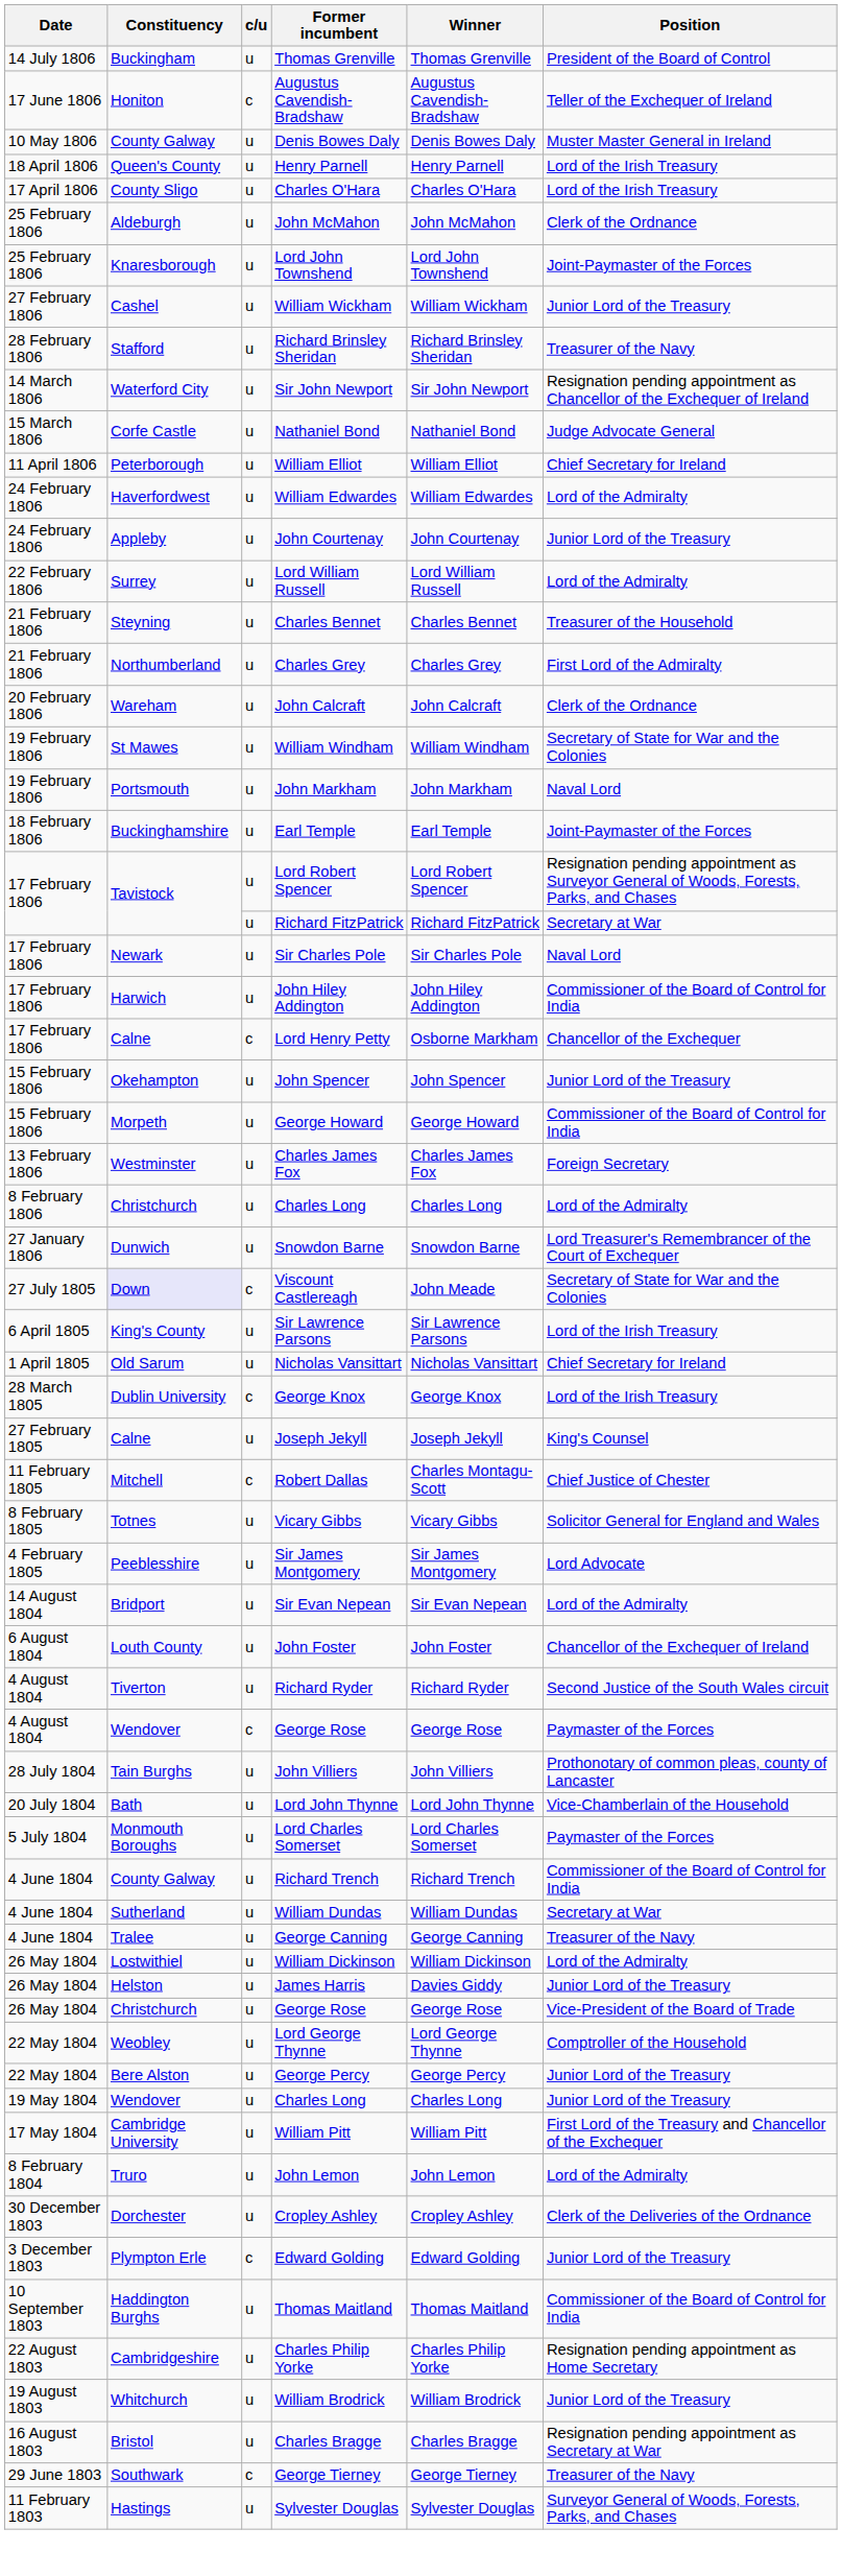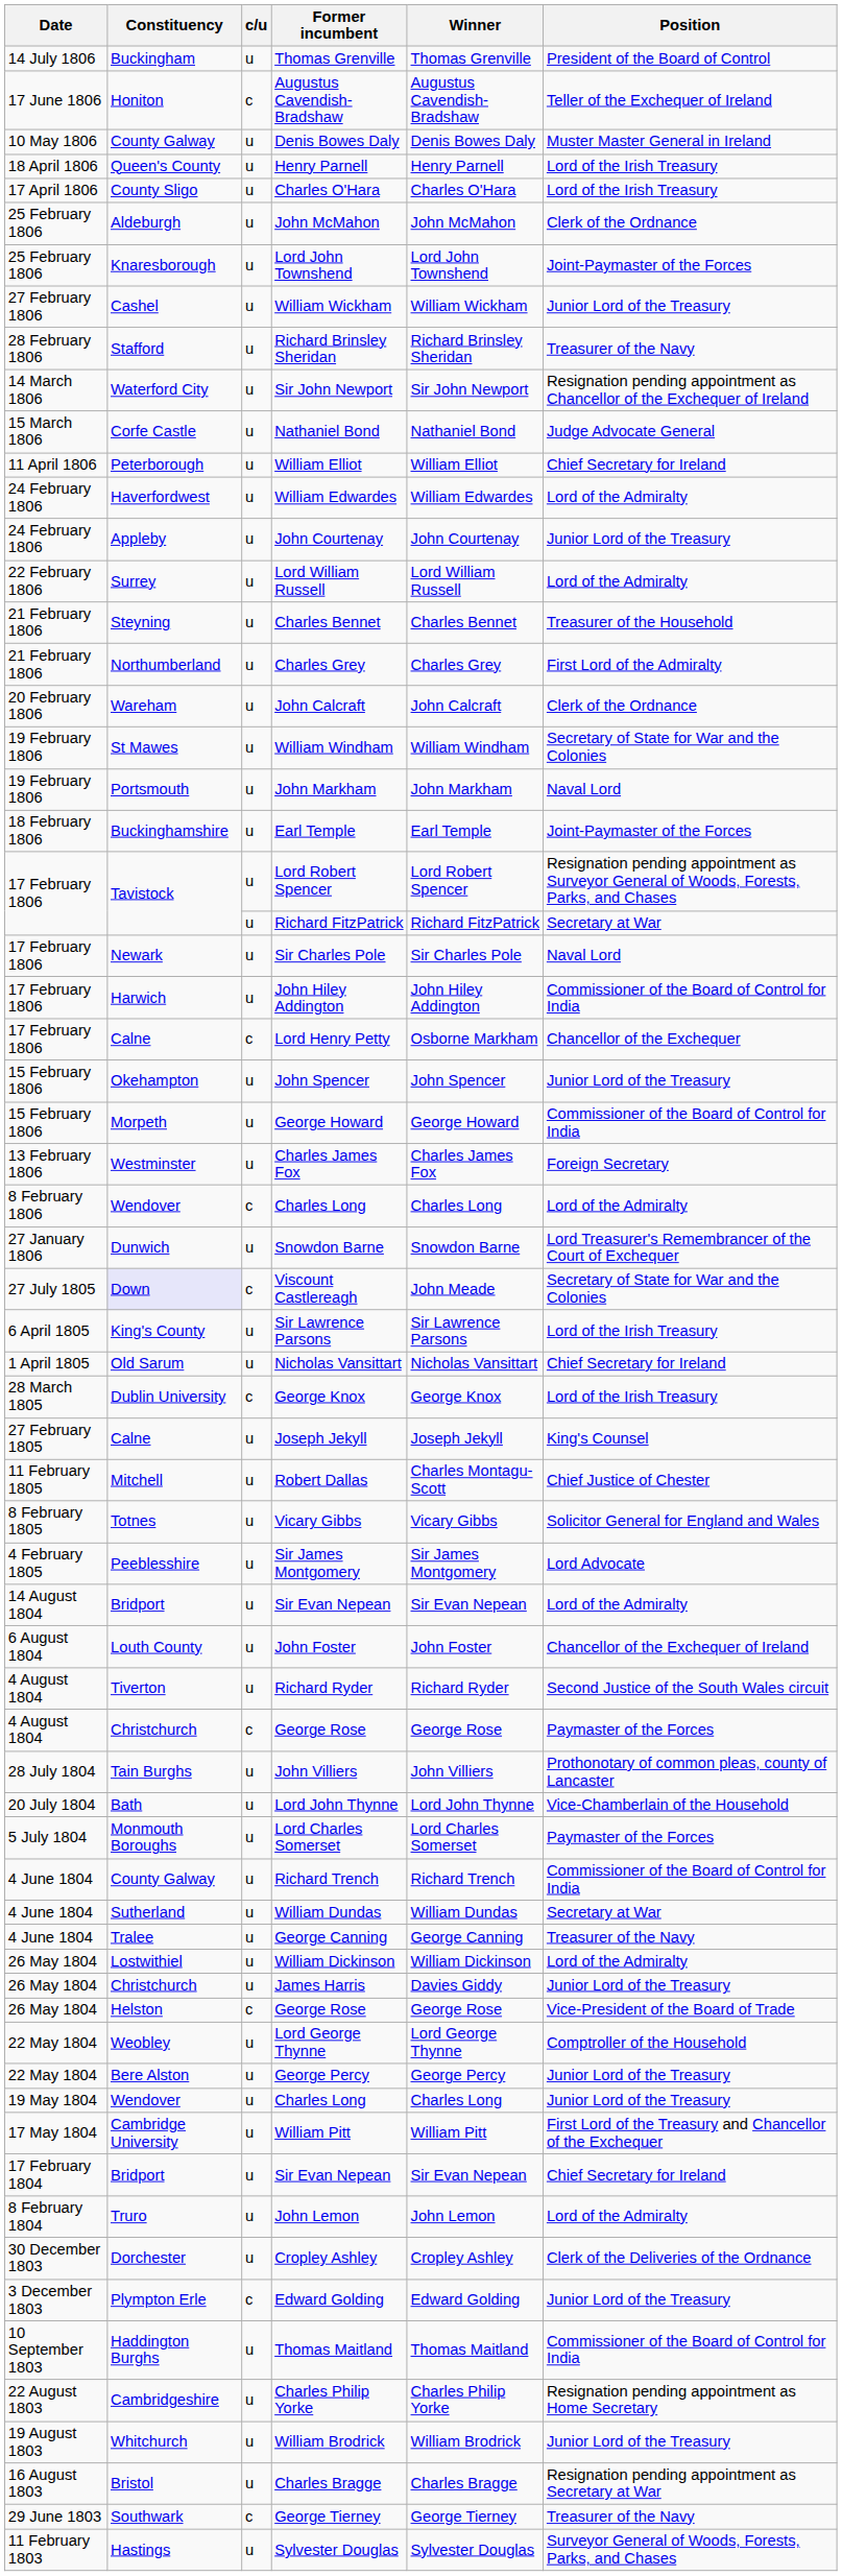8 February 1806 / Charles Long | Constituency: Christchurch -> Wendover
8 February 1806 / Charles Long | c/u: u -> c
Robert Dallas | c/u: c -> u
4 August 1804 / George Rose | Constituency: Wendover -> Christchurch
James Harris | Constituency: Helston -> Christchurch
26 May 1804 / George Rose | Constituency: Christchurch -> Helston
26 May 1804 / George Rose | c/u: u -> c
+ row: 17 February 1804 | Bridport | u | Sir Evan Nepean | Sir Evan Nepean | Chief Secretary for Ireland
